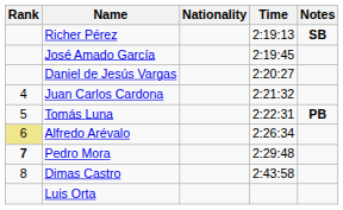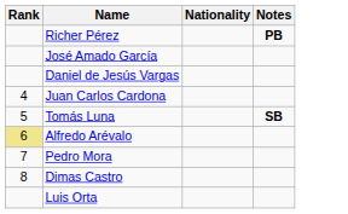- column: Time | 2:19:13 | 2:19:45 | 2:20:27 | 2:21:32 | 2:22:31 | 2:26:34 | 2:29:48 | 2:43:58
Richer Pérez | Notes: SB -> PB
Tomás Luna | Notes: PB -> SB
Pedro Mora | Rank: bold -> normal
